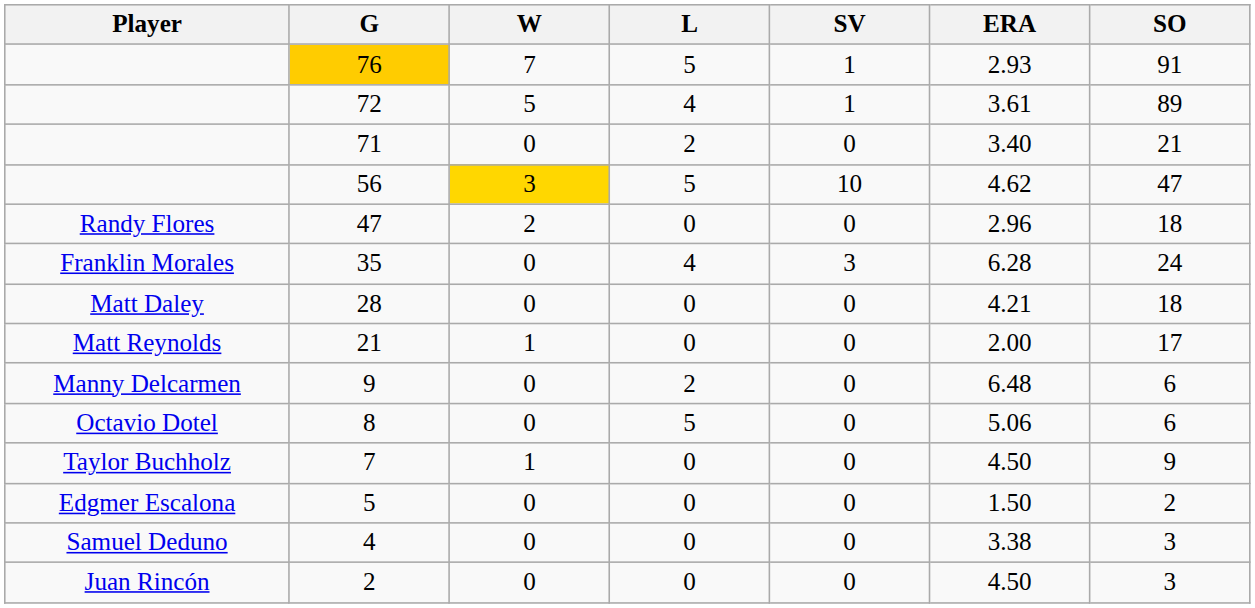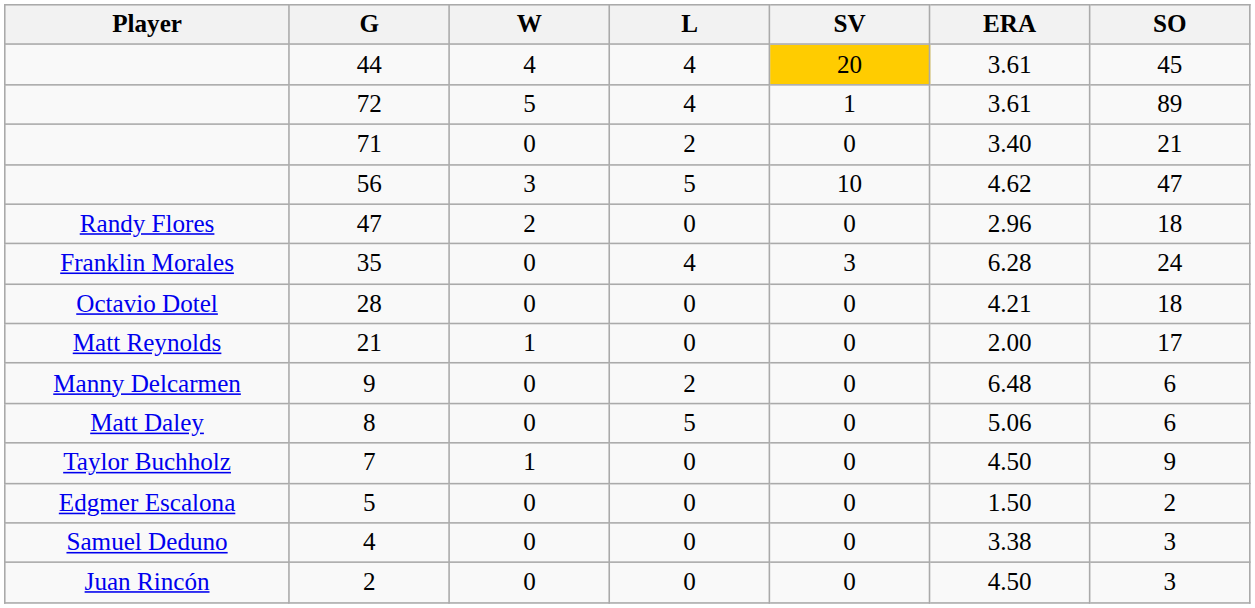+ row: 44 | 4 | 4 | 20 | 3.61 | 45
- row: 76 | 7 | 5 | 1 | 2.93 | 91
56 | W: gold background -> no background
28 | Player: Matt Daley -> Octavio Dotel
8 | Player: Octavio Dotel -> Matt Daley
